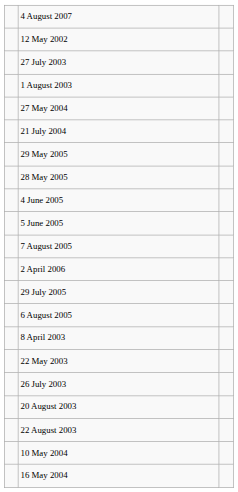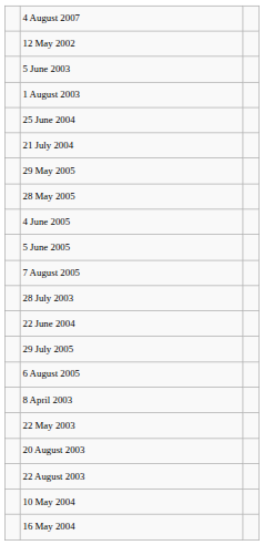+ row: 5 June 2003
- row: 27 July 2003
- row: 27 May 2004
+ row: 25 June 2004
- row: 2 April 2006
+ row: 28 July 2003
+ row: 22 June 2004
- row: 26 July 2003
